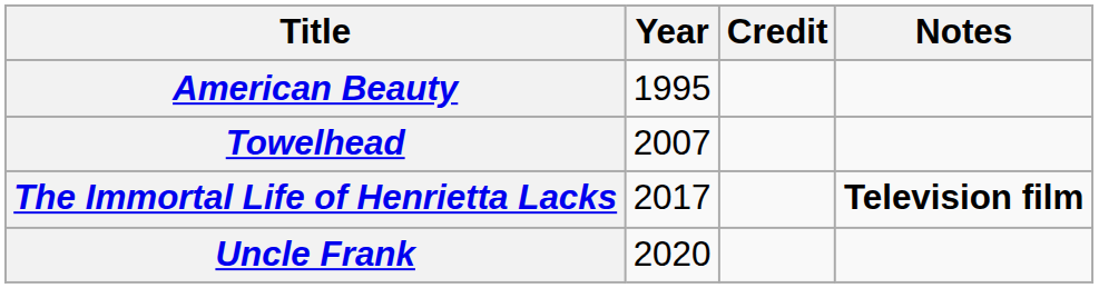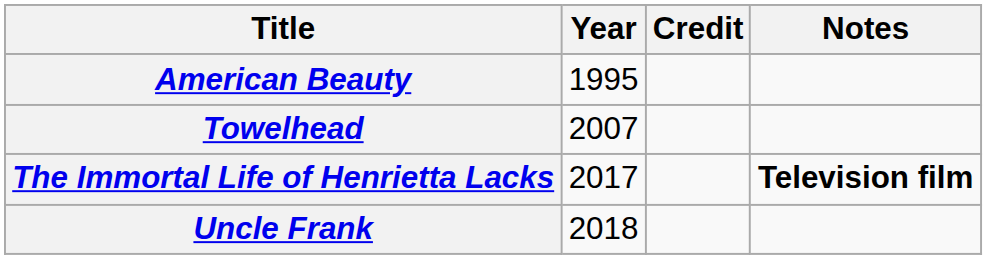Uncle Frank | Year: 2020 -> 2018
